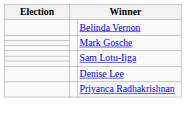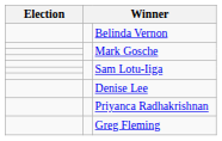+ row: Greg Fleming
